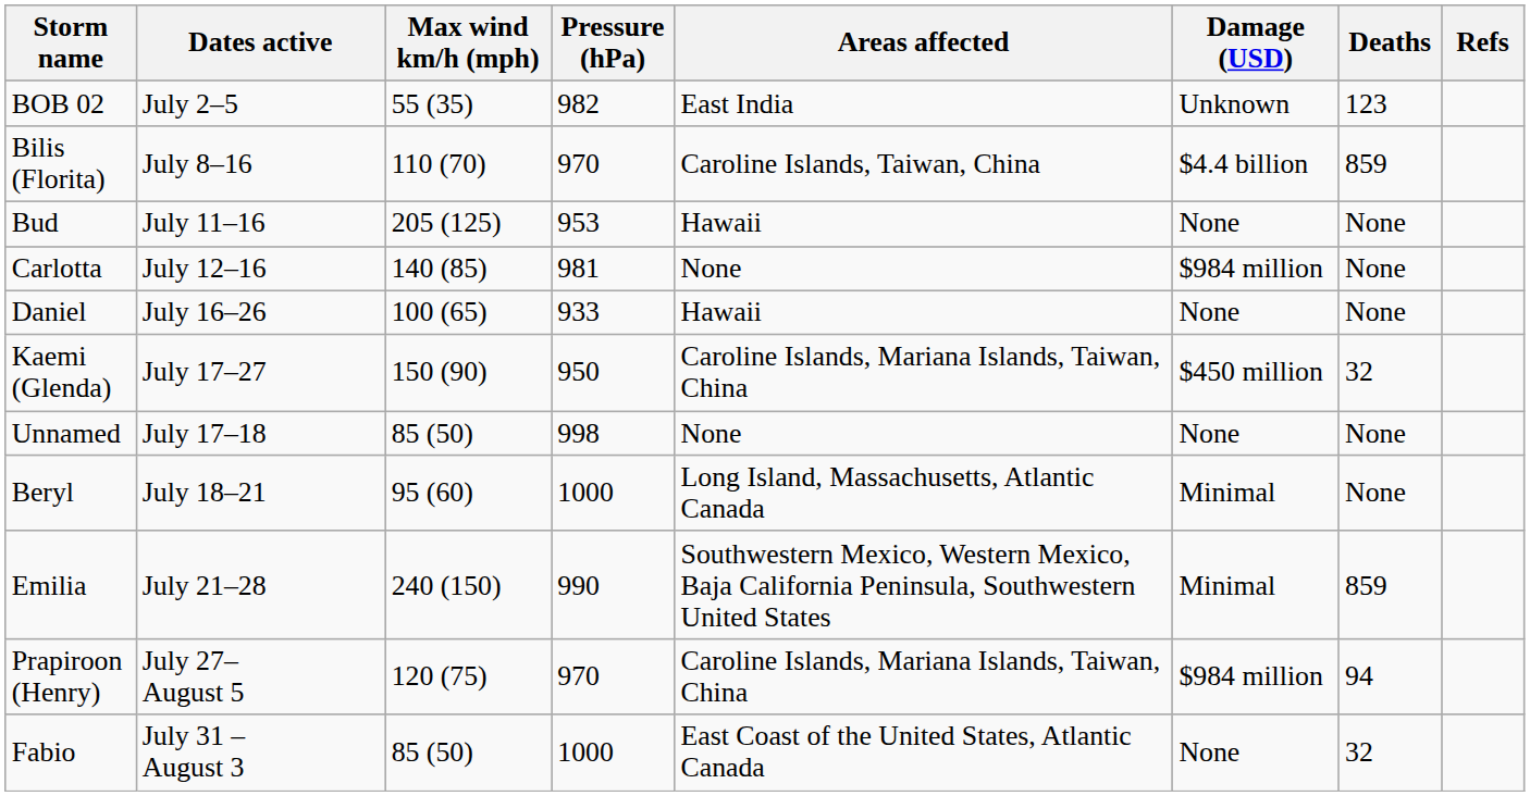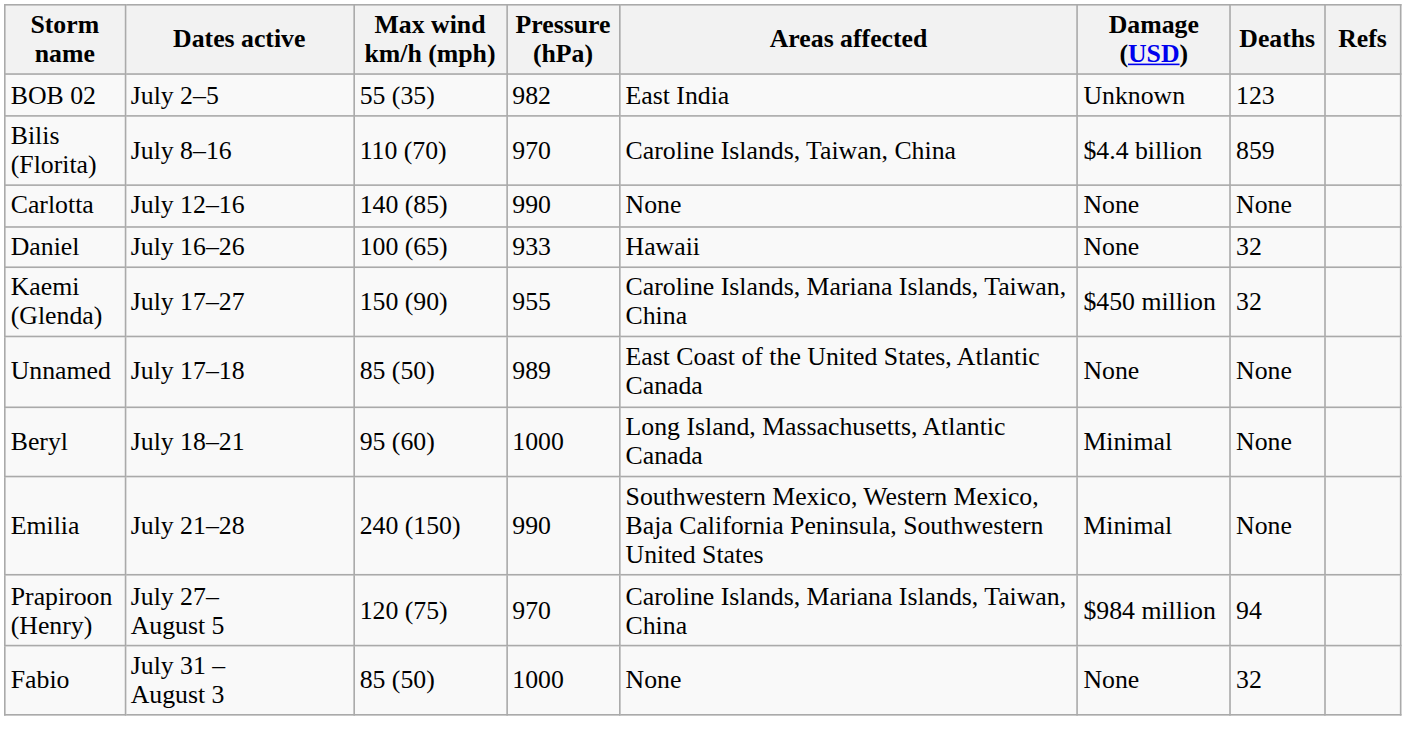- row: Bud | July 11–16 | 205 (125) | 953 | Hawaii | None | None
Carlotta | Pressure (hPa): 981 -> 990
Carlotta | Damage (USD): $984 million -> None
Daniel | Deaths: None -> 32
Kaemi (Glenda) | Pressure (hPa): 950 -> 955
Unnamed | Pressure (hPa): 998 -> 989
Unnamed | Areas affected: None -> East Coast of the United States, Atlantic Canada
Emilia | Deaths: 859 -> None
Fabio | Areas affected: East Coast of the United States, Atlantic Canada -> None
